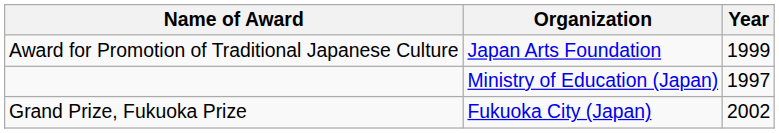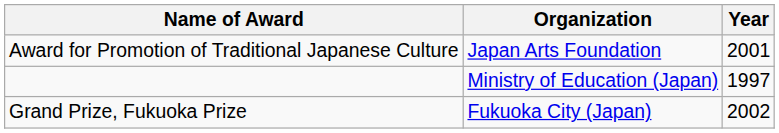Award for Promotion of Traditional Japanese Culture | Year: 1999 -> 2001
